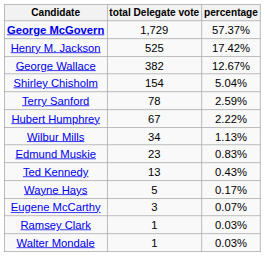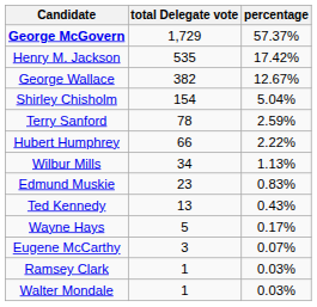Henry M. Jackson | total Delegate vote: 525 -> 535
Hubert Humphrey | total Delegate vote: 67 -> 66
